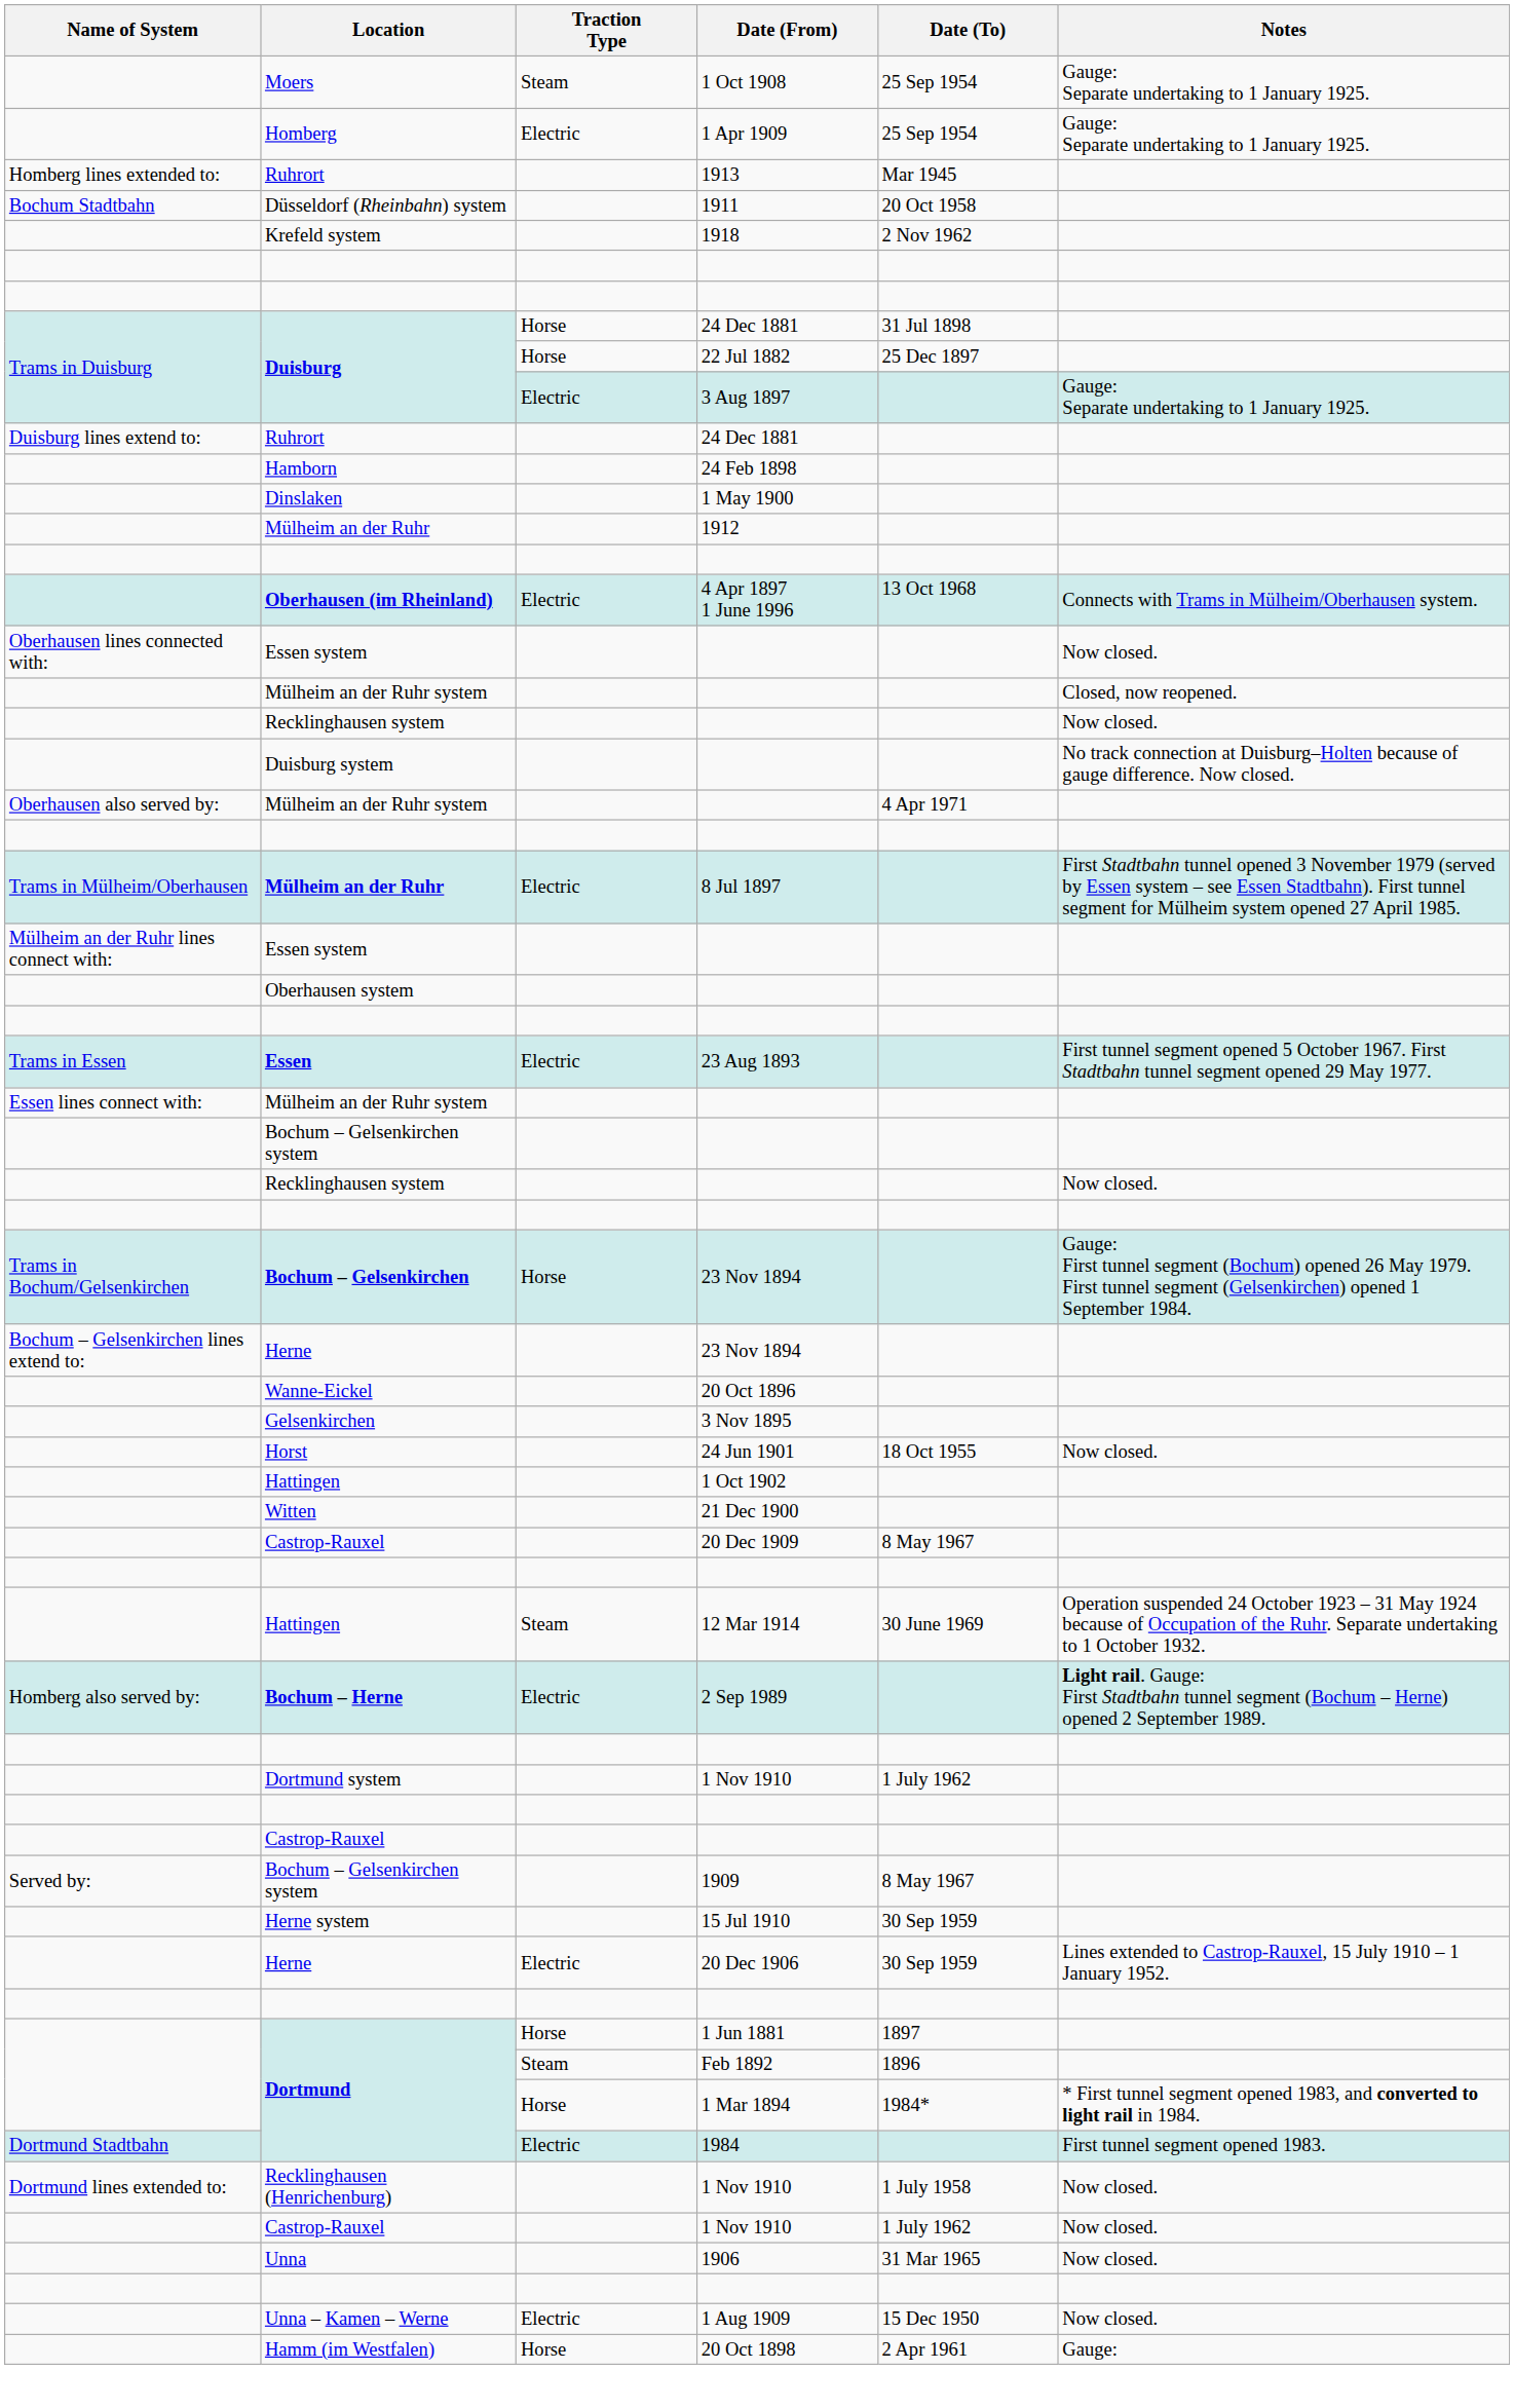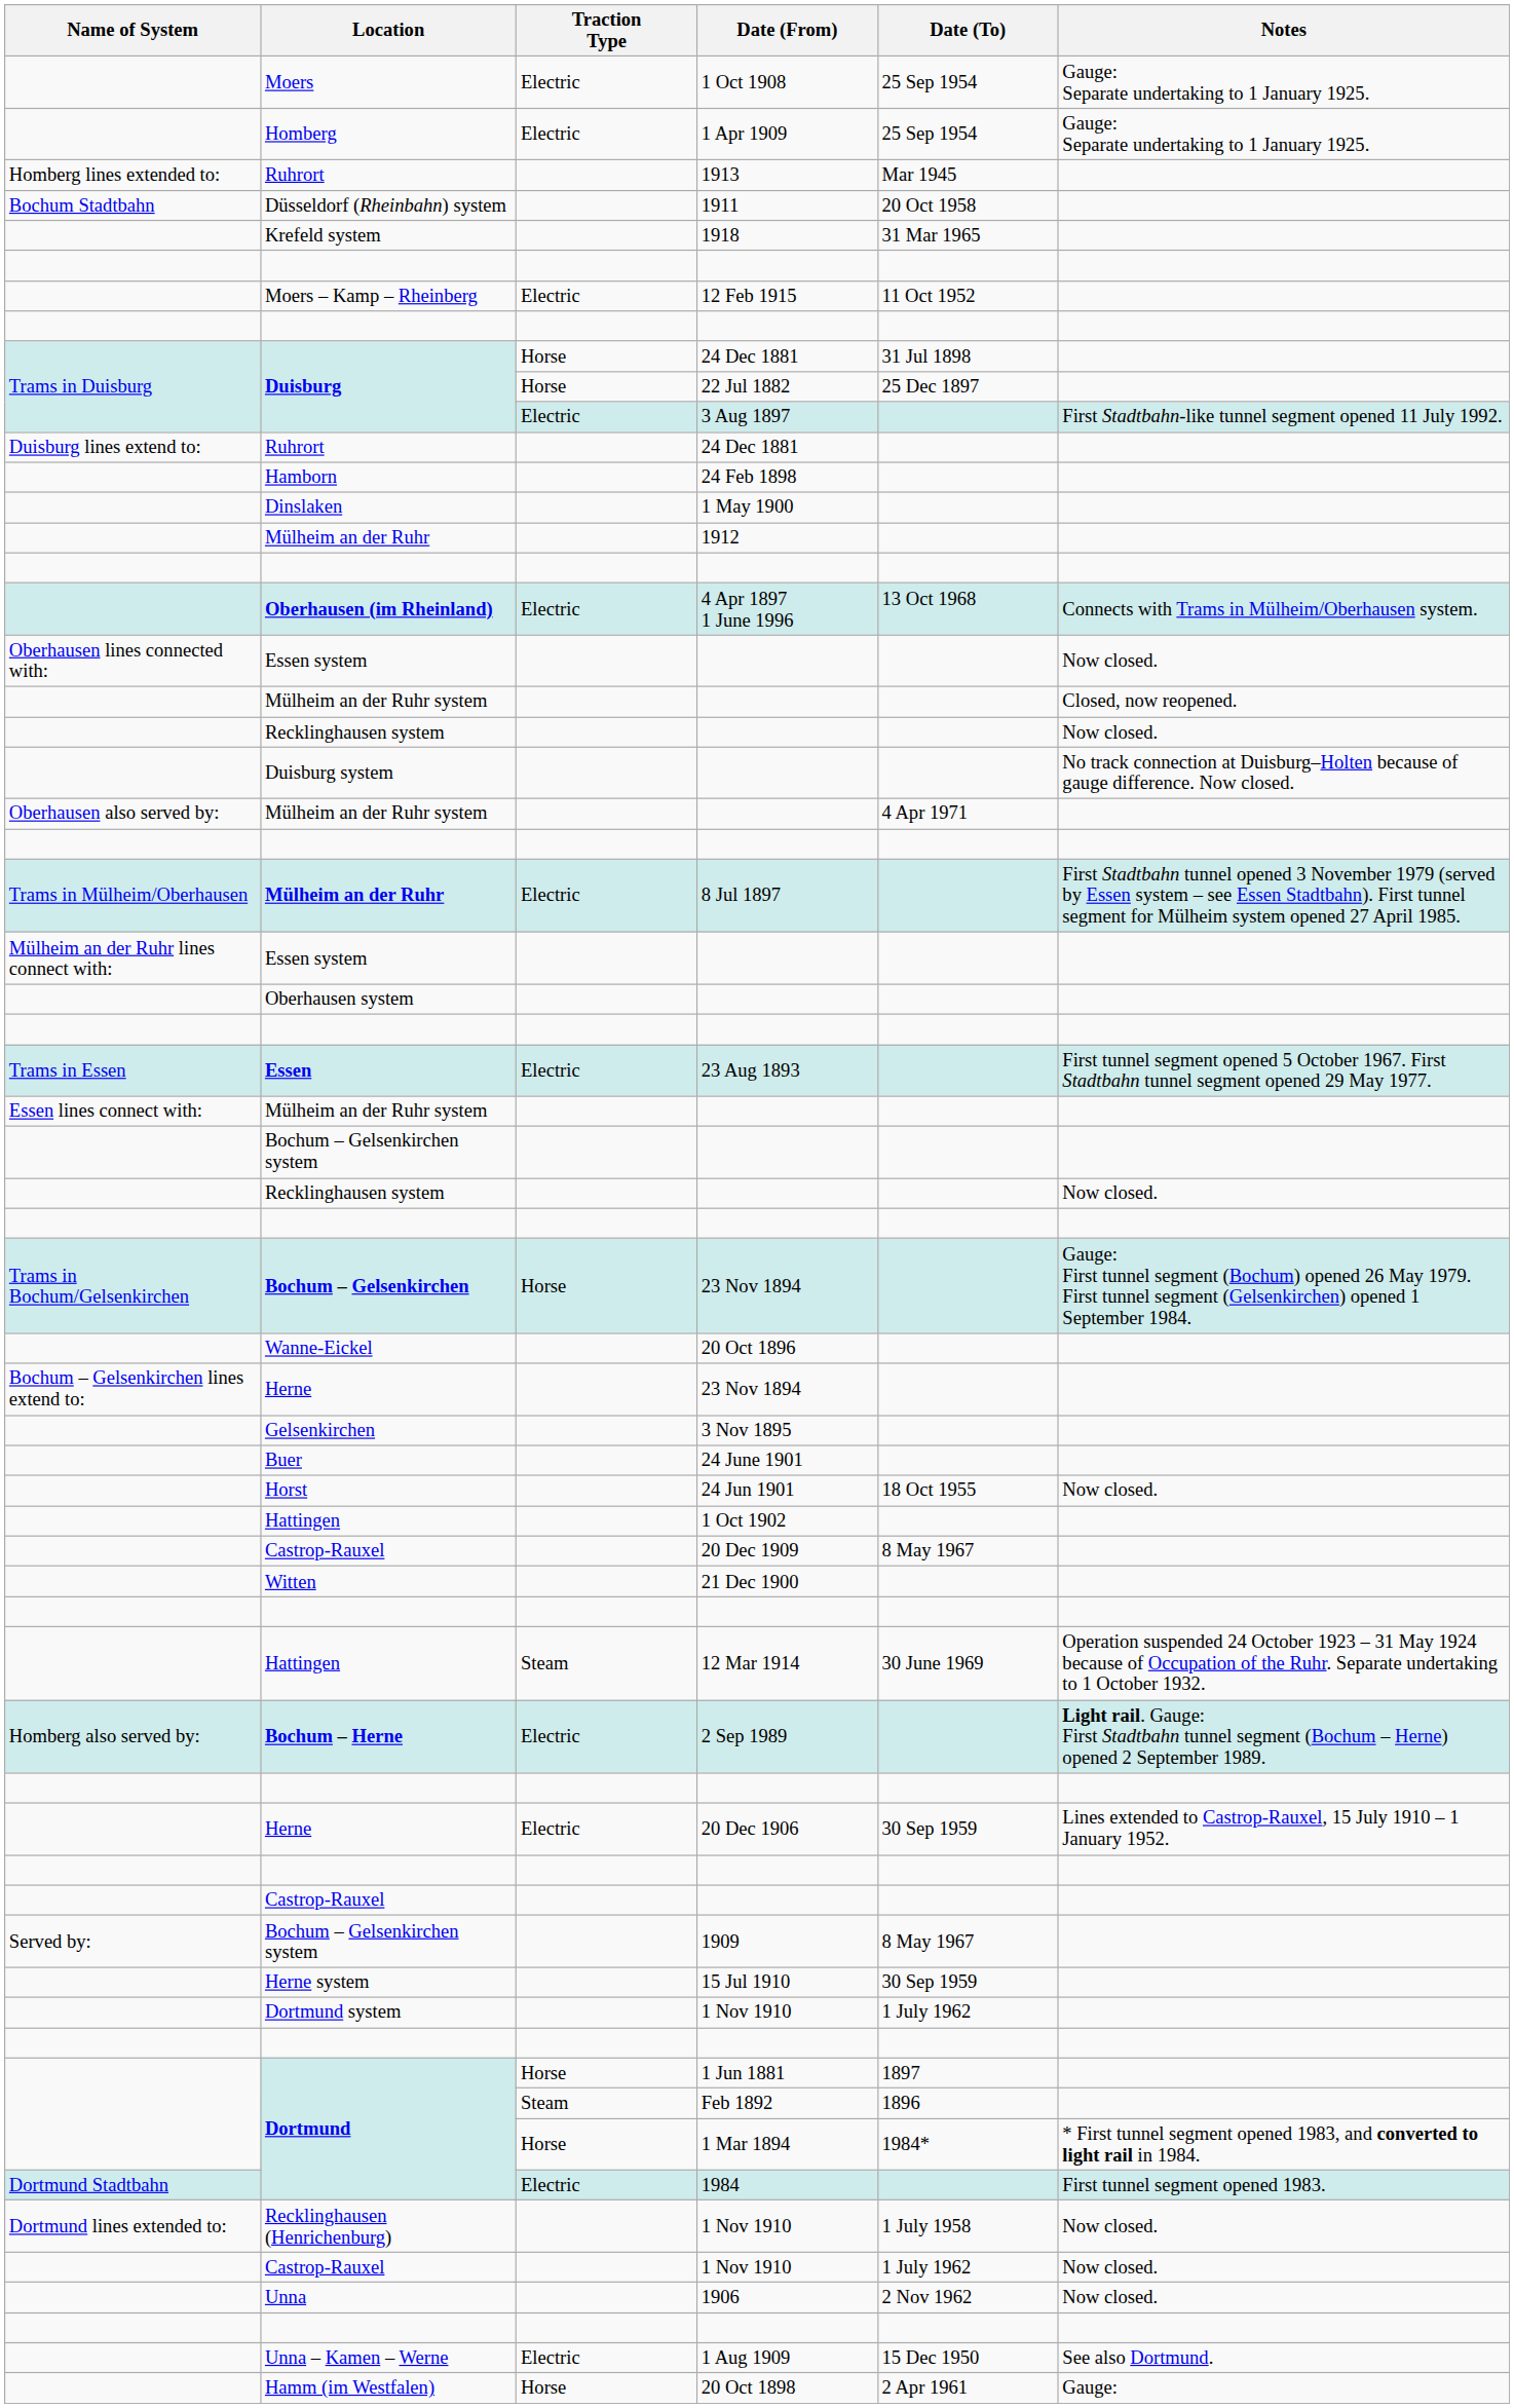1 Oct 1908 | Traction Type: Steam -> Electric
1918 | Date (To): 2 Nov 1962 -> 31 Mar 1965
+ row: Moers – Kamp – Rheinberg | Electric | 12 Feb 1915 | 11 Oct 1952
3 Aug 1897 | Notes: Gauge: Separate undertaking to 1 January 1925. -> First Stadtbahn-like tunnel segment opened 11 July 1992.
rows swapped: Herne / 23 Nov 1894 <-> 20 Oct 1896
+ row: Buer | 24 June 1901
rows swapped: 21 Dec 1900 <-> 20 Dec 1909
rows swapped: 20 Dec 1906 <-> Dortmund system / 1 Nov 1910
1906 | Date (To): 31 Mar 1965 -> 2 Nov 1962
1 Aug 1909 | Notes: Now closed. -> See also Dortmund.
